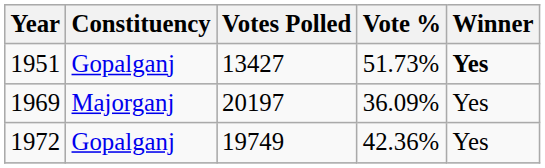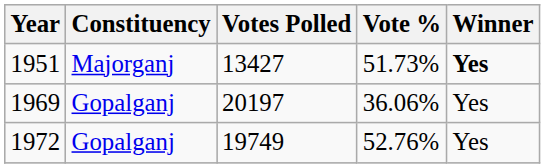1951 | Constituency: Gopalganj -> Majorganj
1969 | Constituency: Majorganj -> Gopalganj
1969 | Vote %: 36.09% -> 36.06%
1972 | Vote %: 42.36% -> 52.76%
